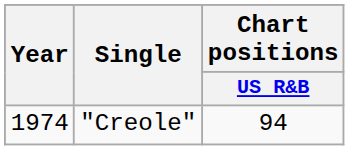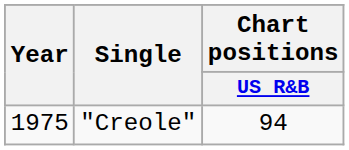"Creole" | Year: 1974 -> 1975
